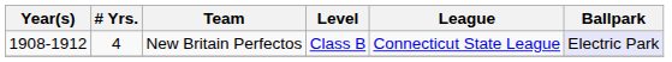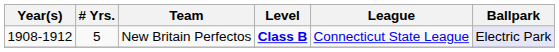New Britain Perfectos | # Yrs.: 4 -> 5
New Britain Perfectos | Level: normal -> bold
